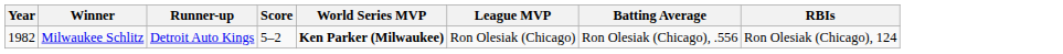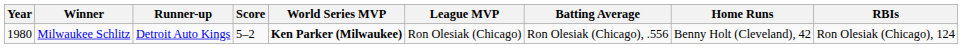+ column: Home Runs | Benny Holt (Cleveland), 42
Milwaukee Schlitz | Year: 1982 -> 1980
